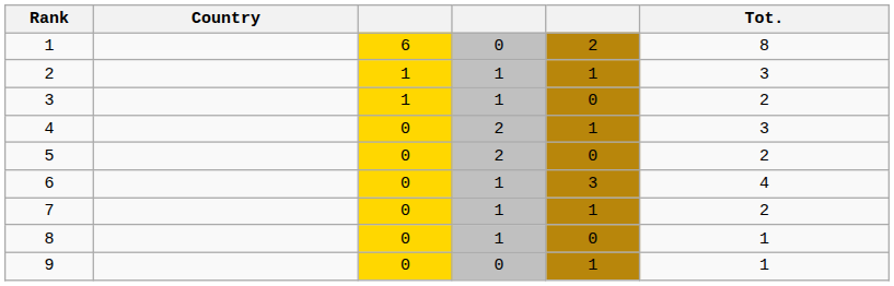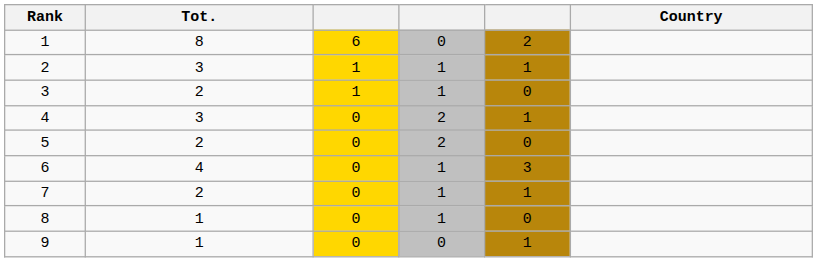columns swapped: Country <-> Tot.
